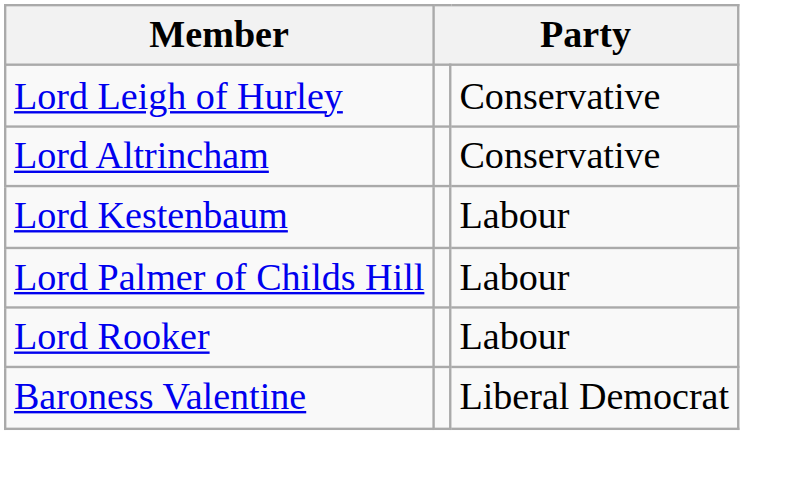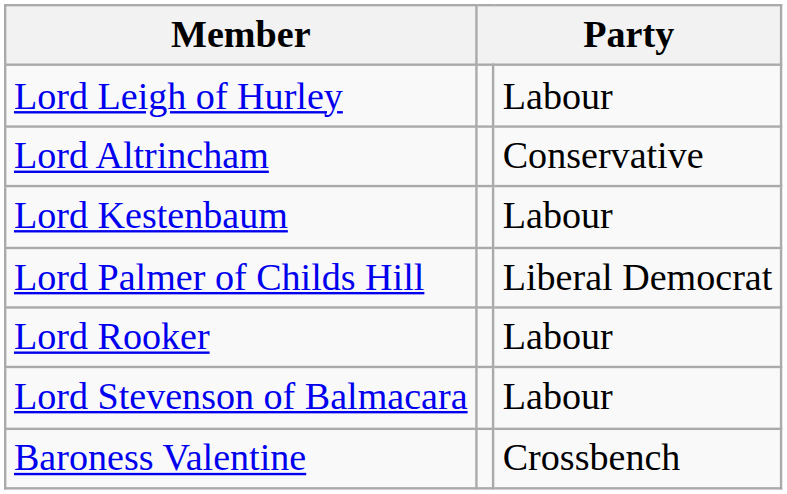Lord Leigh of Hurley | column 3: Conservative -> Labour
Lord Palmer of Childs Hill | column 3: Labour -> Liberal Democrat
+ row: Lord Stevenson of Balmacara | Labour
Baroness Valentine | column 3: Liberal Democrat -> Crossbench
